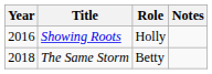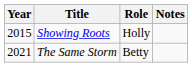Showing Roots | Year: 2016 -> 2015
The Same Storm | Year: 2018 -> 2021
